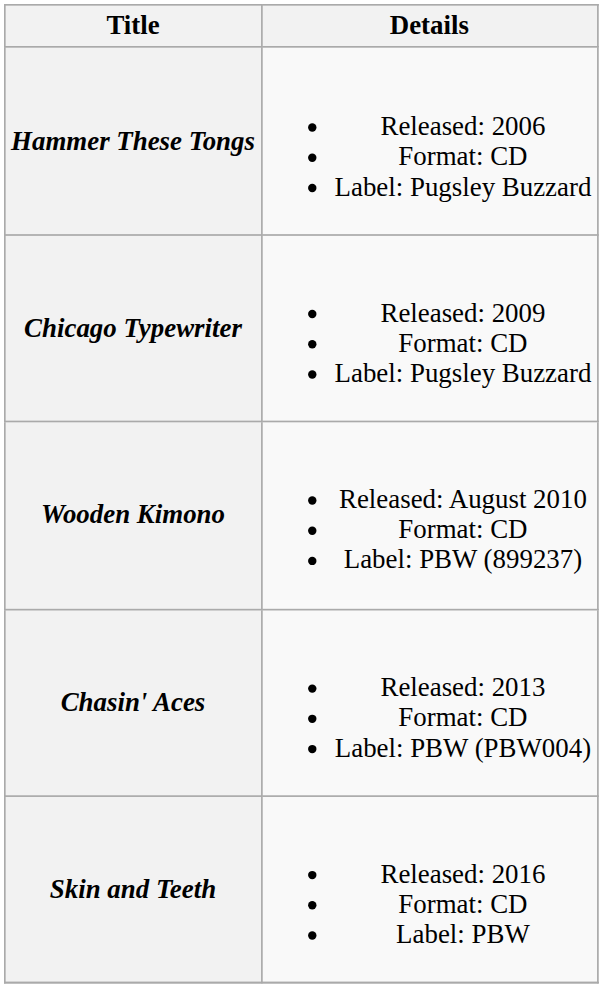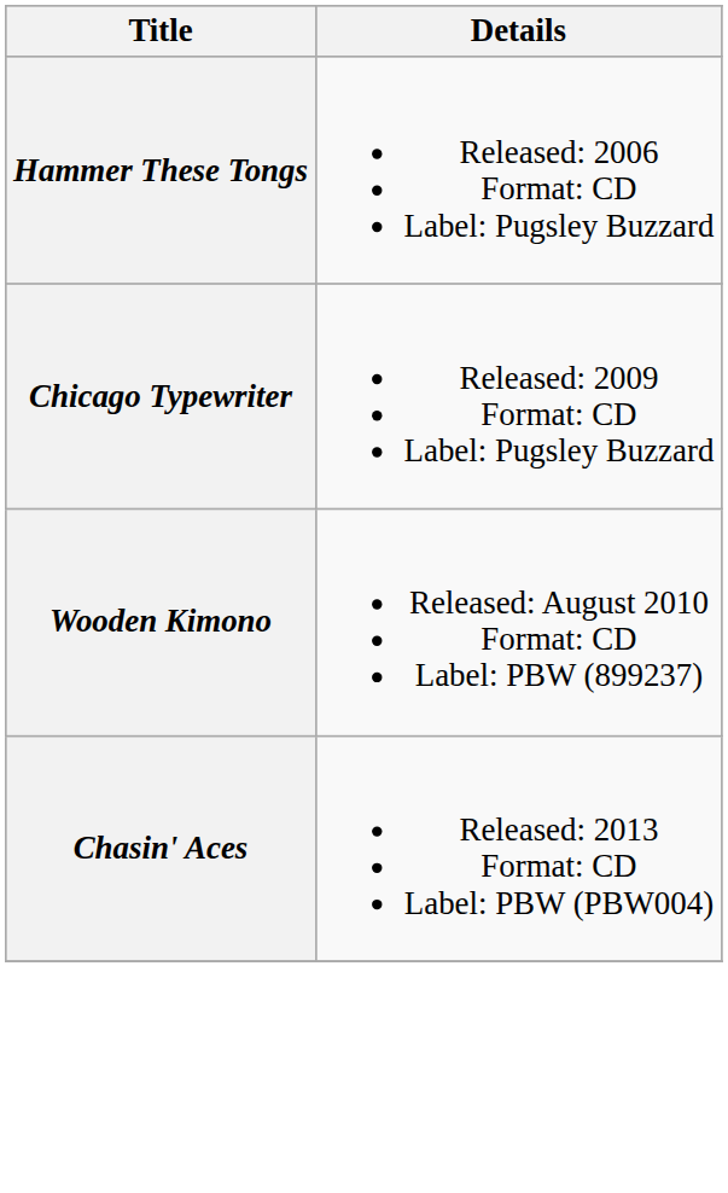- row: Skin and Teeth | Released: 2016 Format: CD Label: PBW
